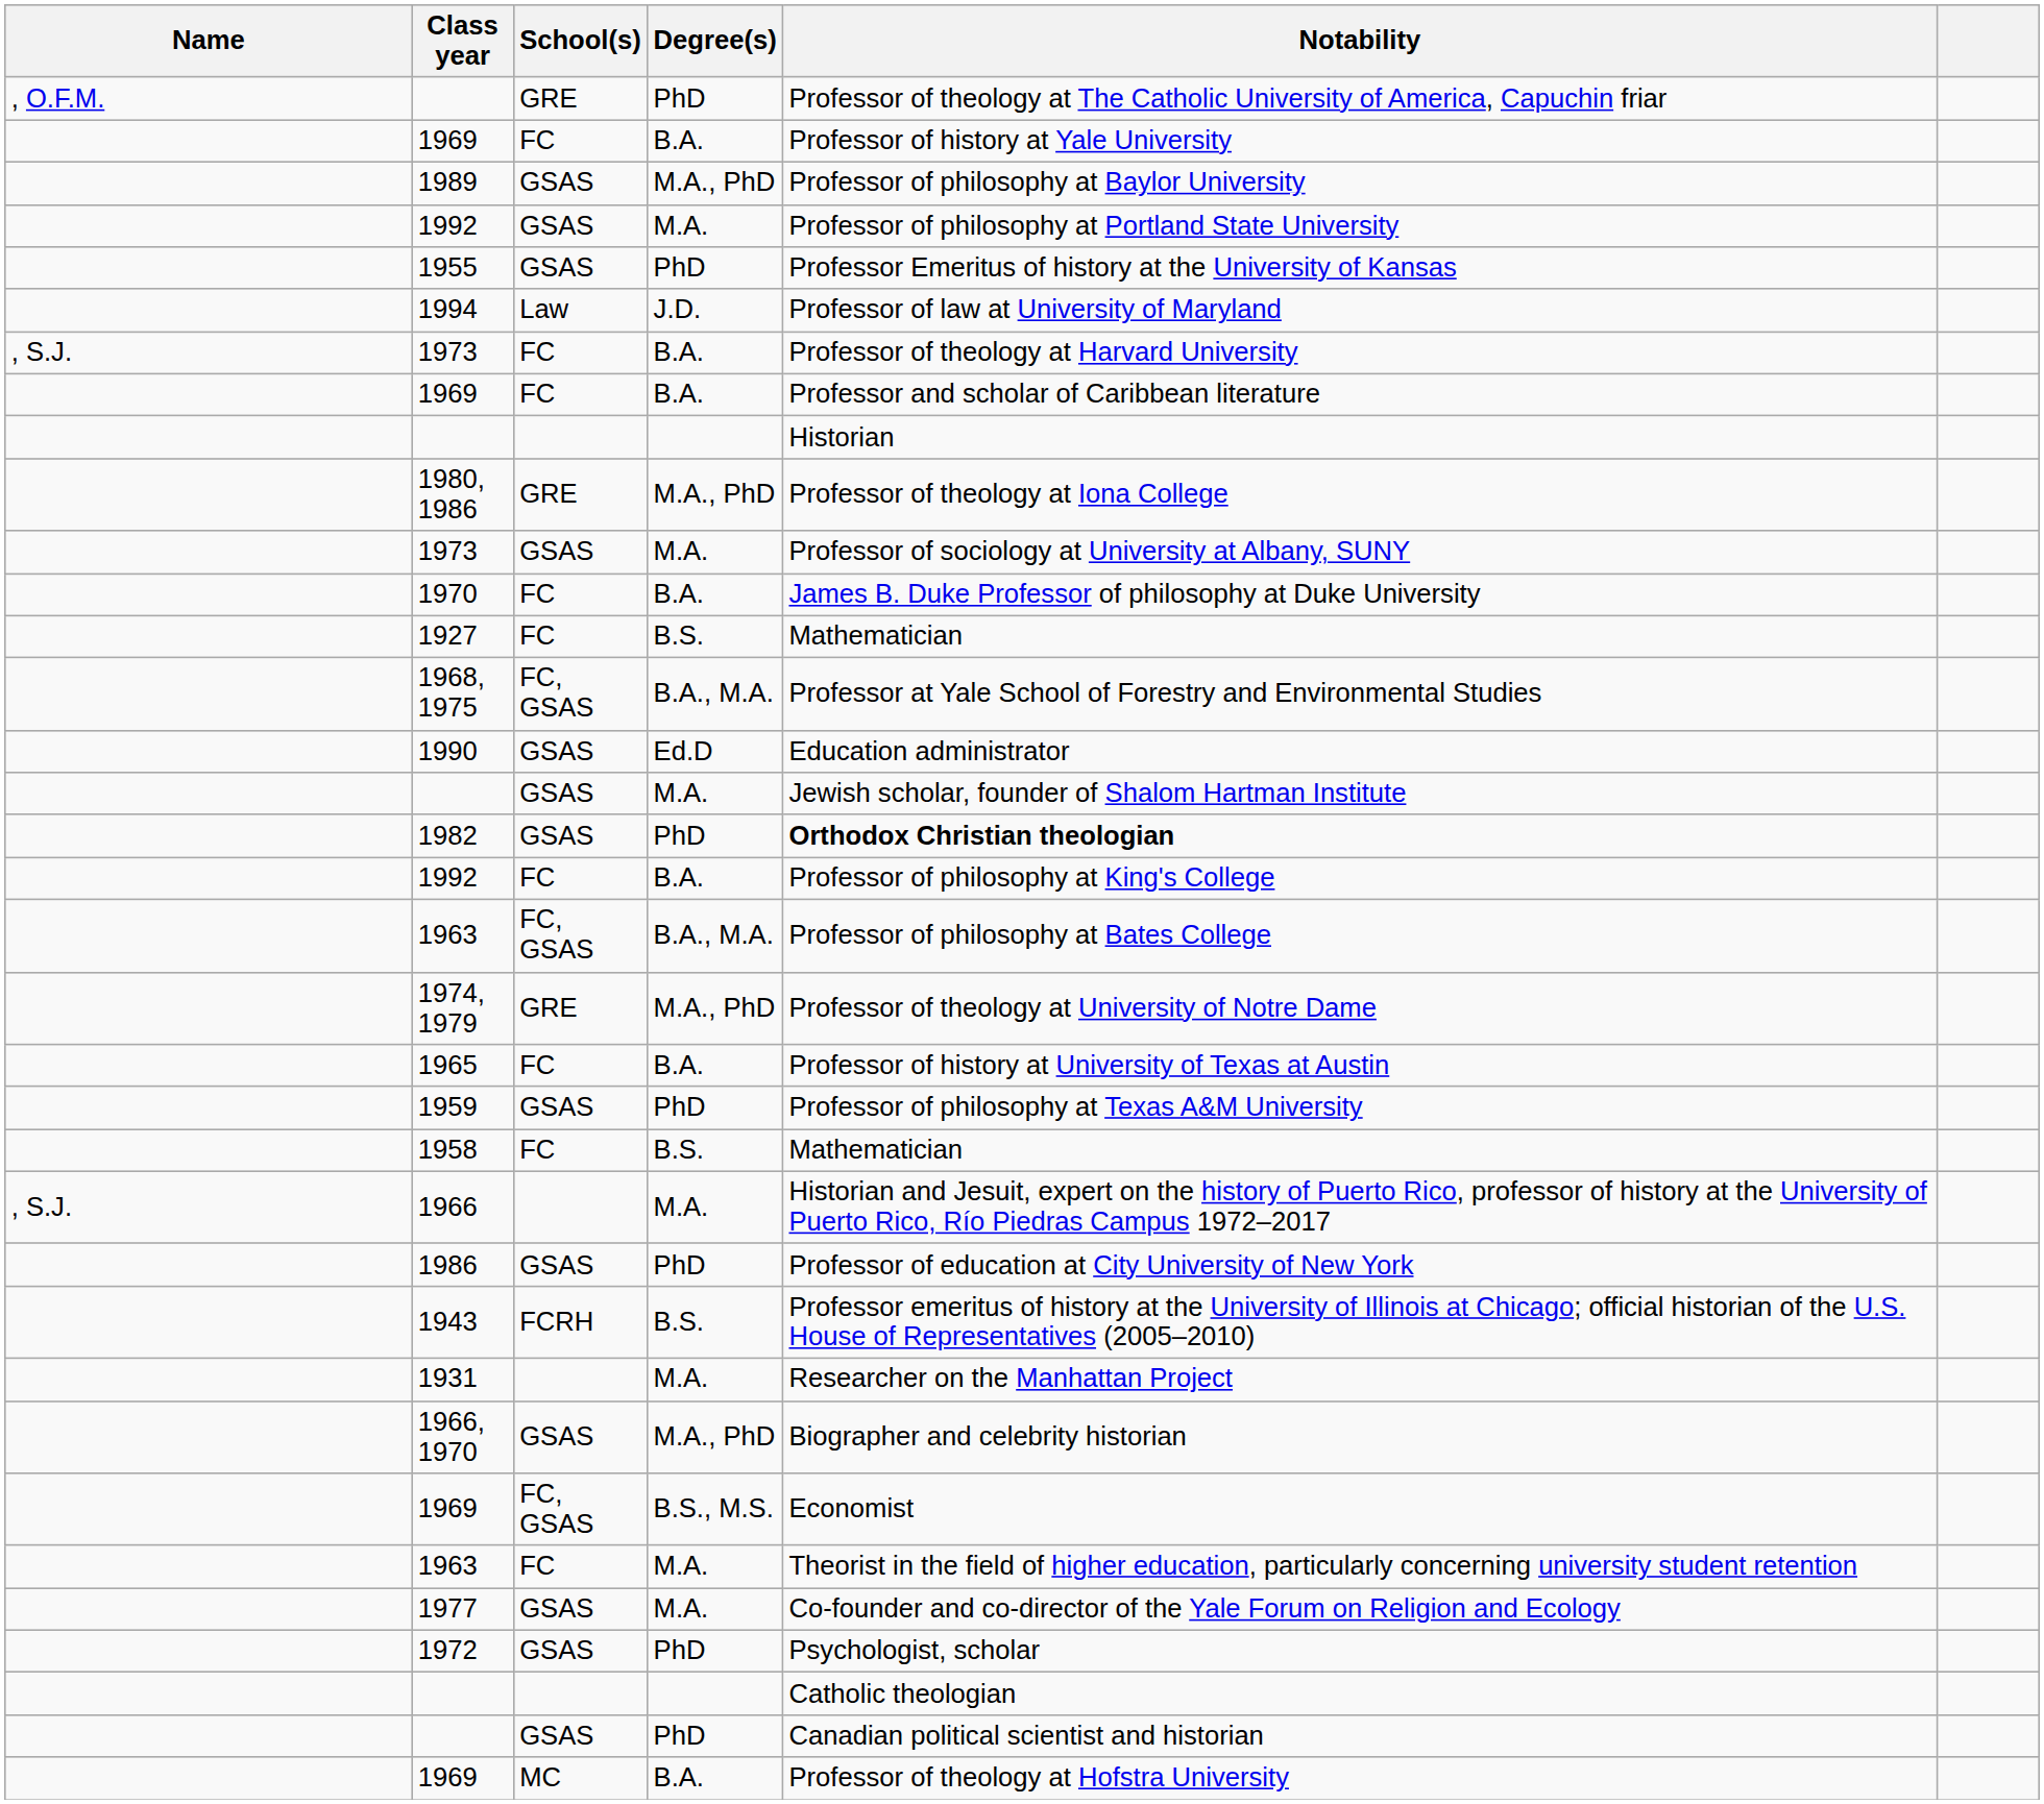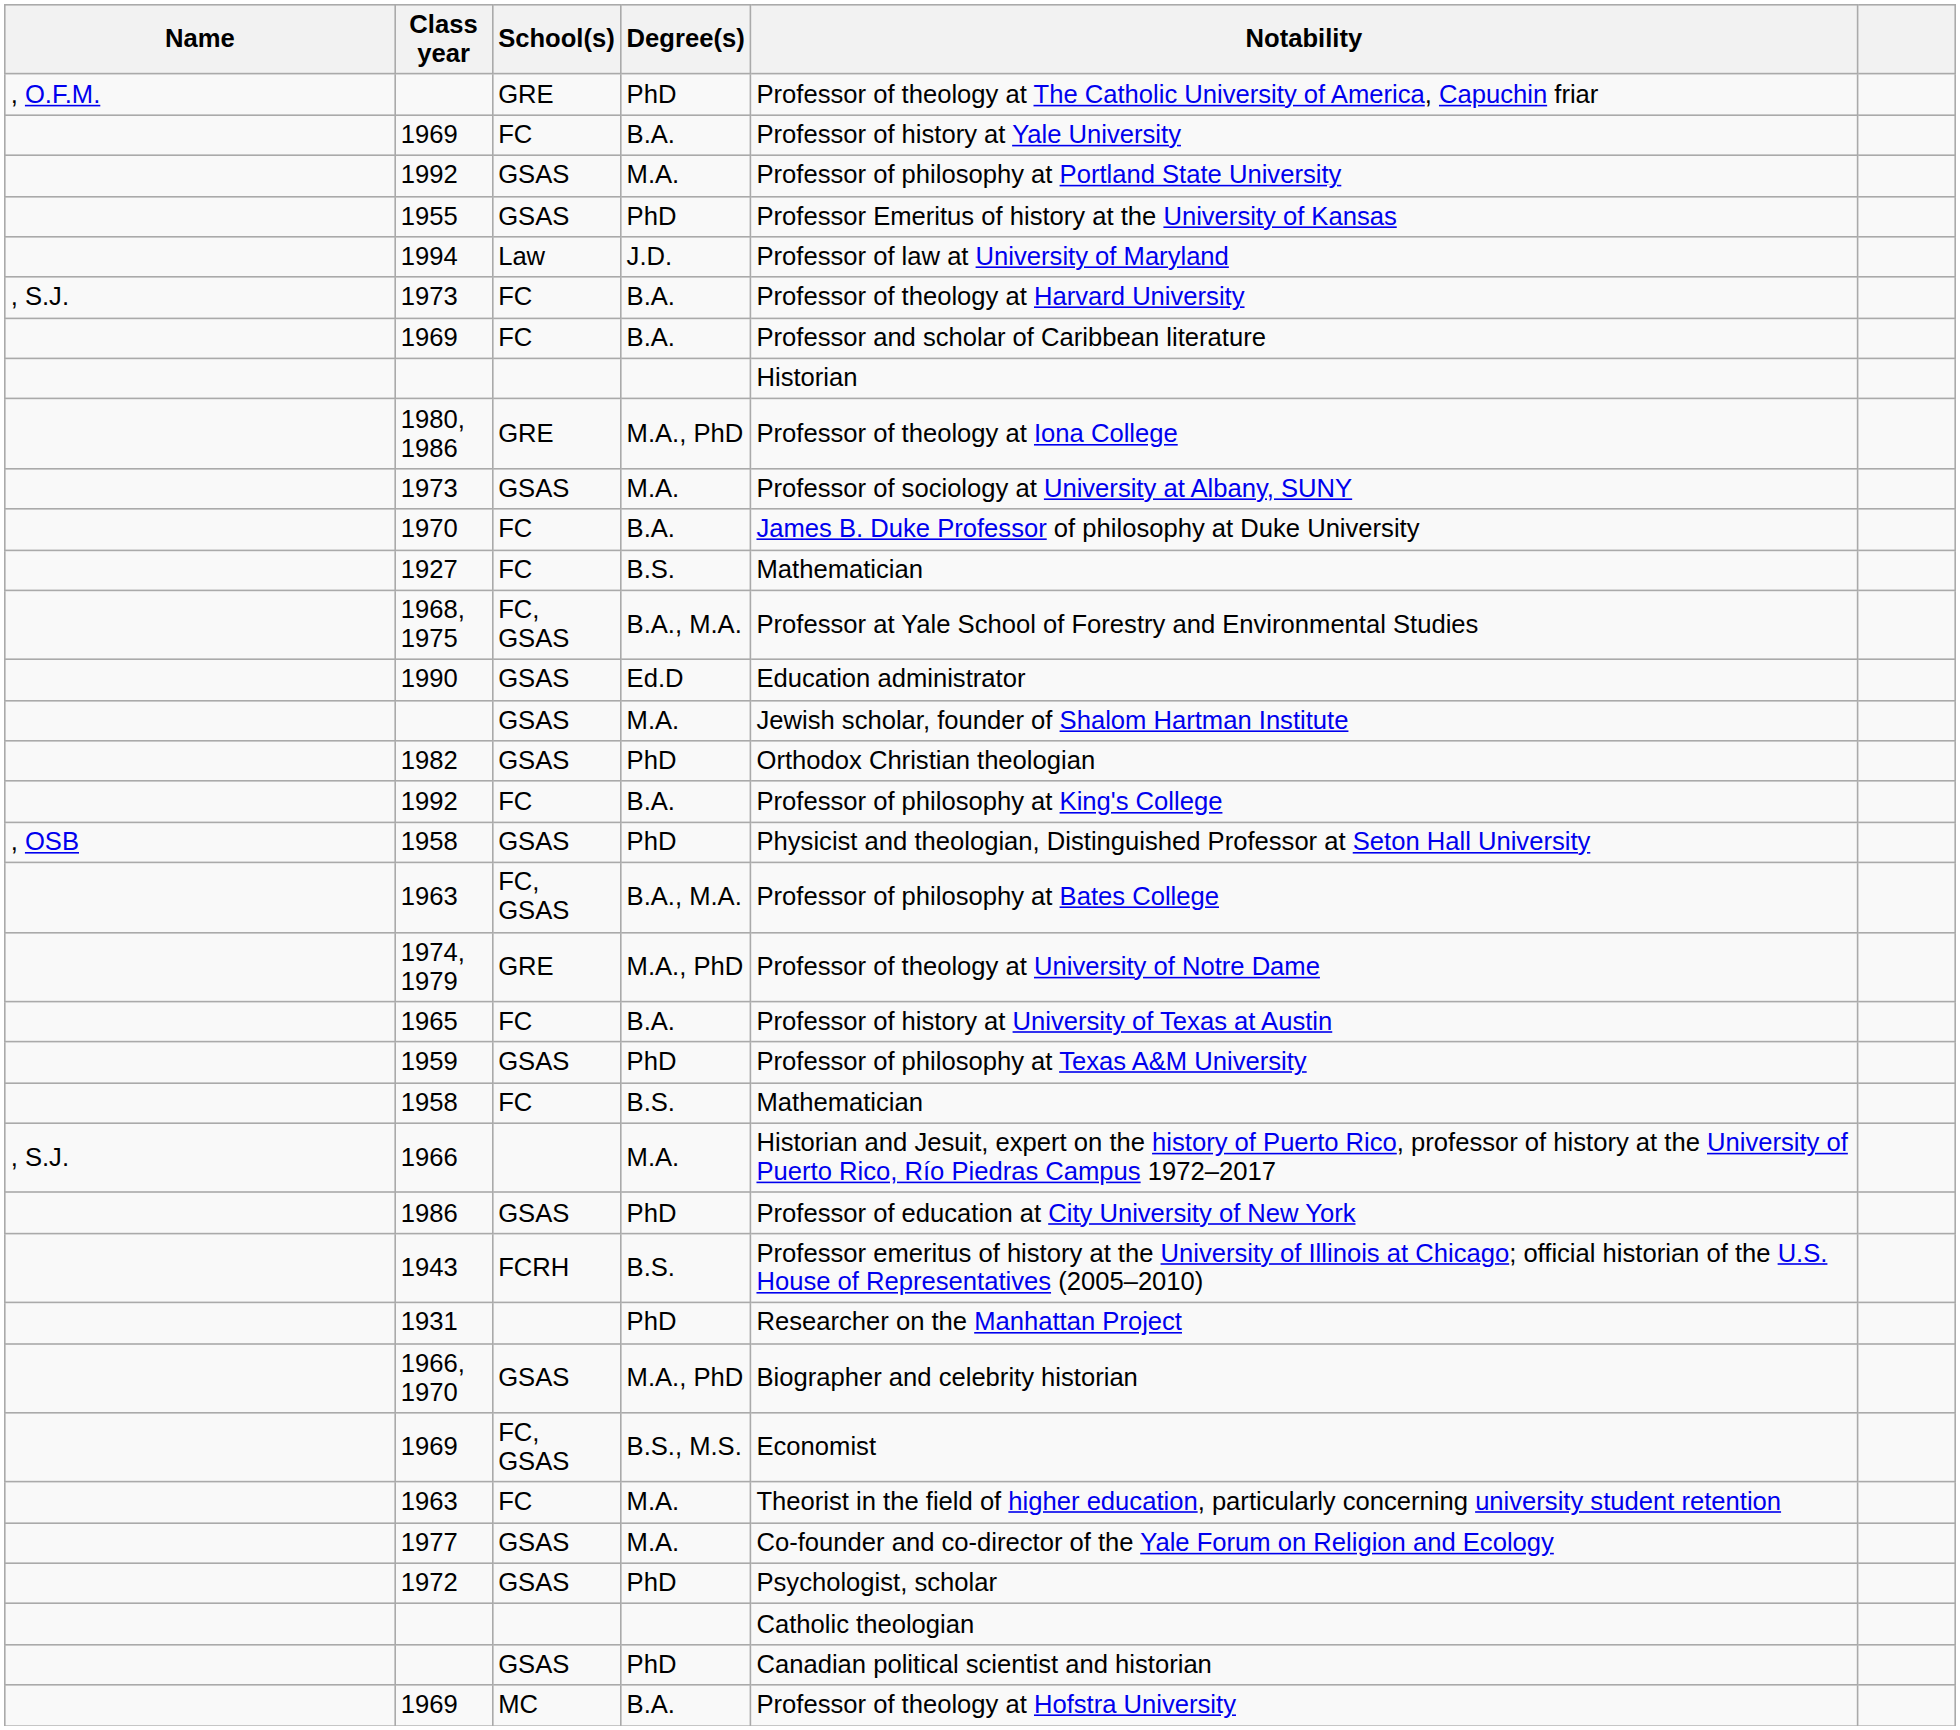- row: 1989 | GSAS | M.A., PhD | Professor of philosophy at Baylor University
1982 | Notability: bold -> normal
+ row: , OSB | 1958 | GSAS | PhD | Physicist and theologian, Distinguished Professor at Seton Hall University
1931 | Degree(s): M.A. -> PhD
